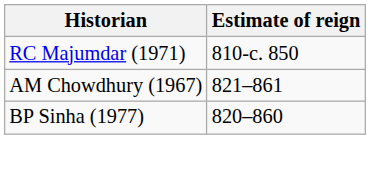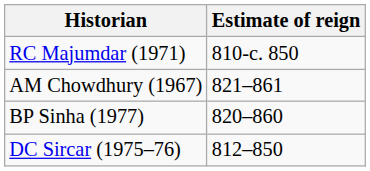+ row: DC Sircar (1975–76) | 812–850
